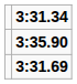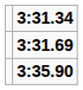rows swapped: 3:31.69 <-> 3:35.90
